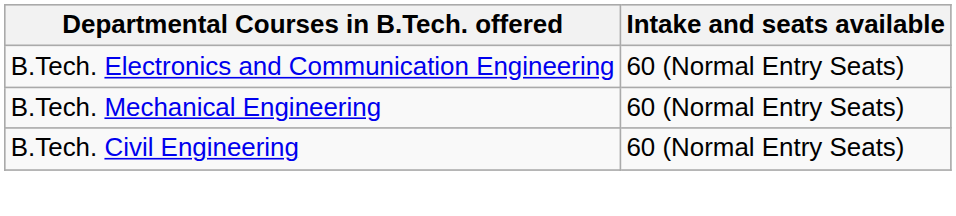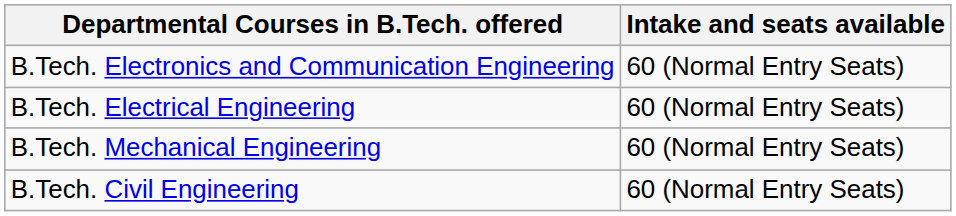+ row: B.Tech. Electrical Engineering | 60 (Normal Entry Seats)
